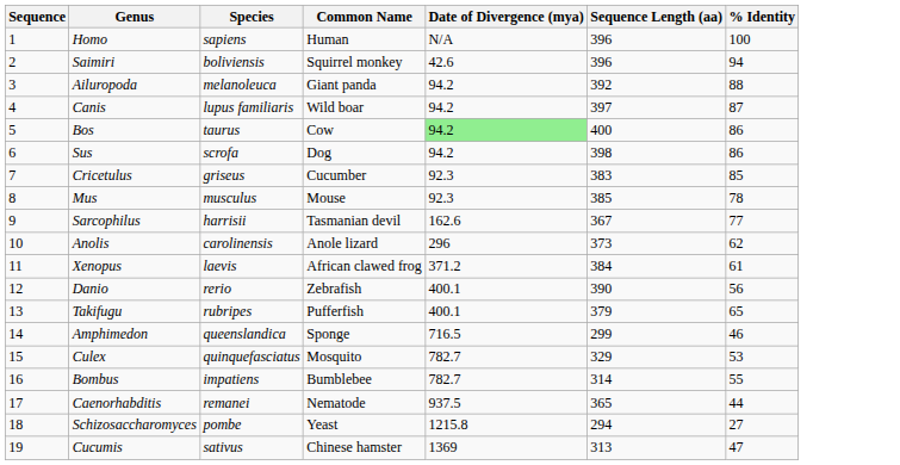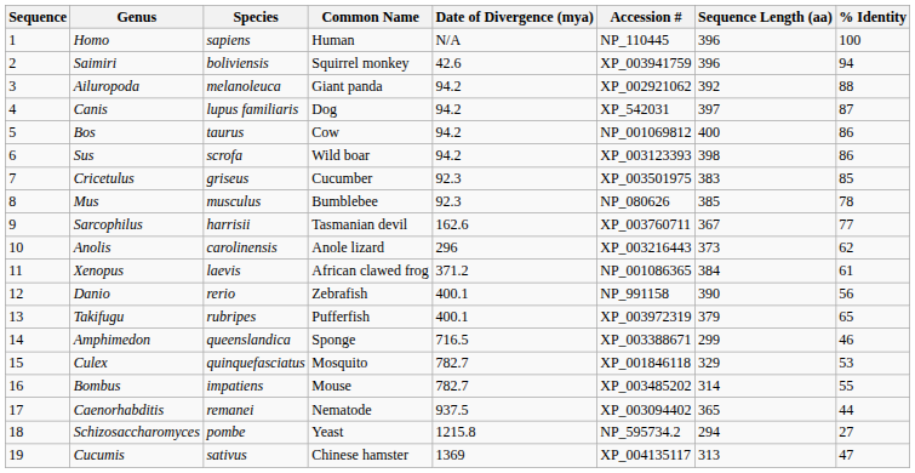+ column: Accession # | NP_110445 | XP_003941759 | XP_002921062 | XP_542031 | NP_001069812 | XP_003123393 | XP_003501975 | NP_080626 | XP_003760711 | XP_003216443 | NP_001086365 | NP_991158 | XP_003972319 | XP_003388671 | XP_001846118 | XP_003485202 | XP_003094402 | NP_595734.2 | XP_004135117
Canis | Common Name: Wild boar -> Dog
Bos | Date of Divergence (mya): lightgreen background -> no background
Sus | Common Name: Dog -> Wild boar
Mus | Common Name: Mouse -> Bumblebee
Bombus | Common Name: Bumblebee -> Mouse
